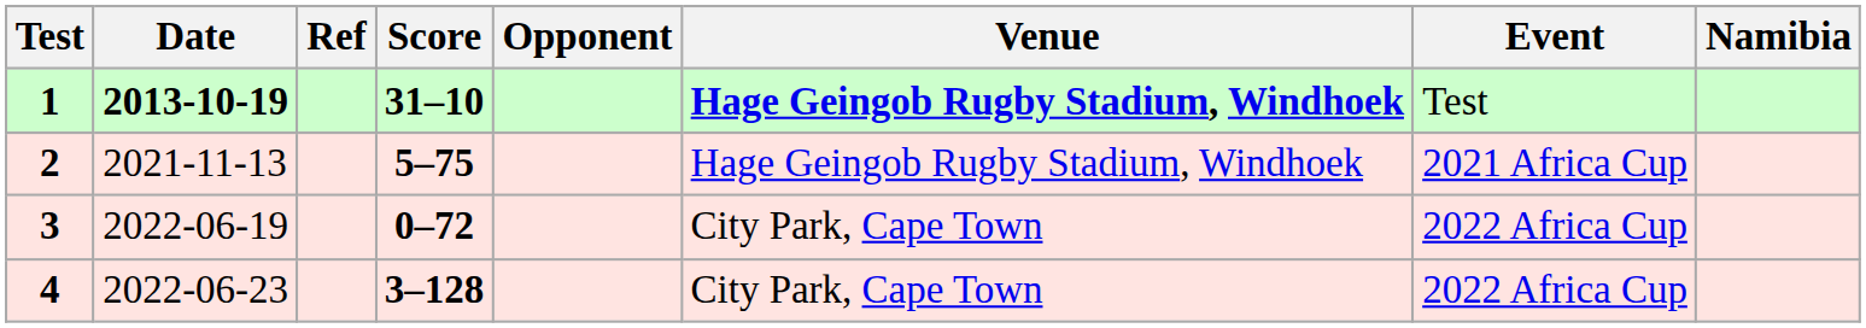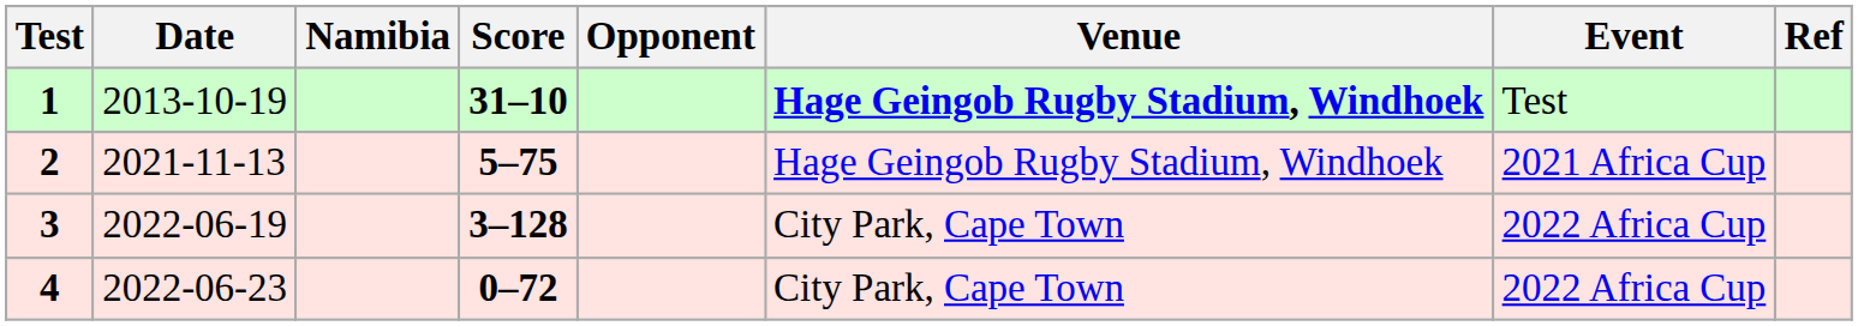columns swapped: Namibia <-> Ref
1 | Date: bold -> normal
3 | Score: 0–72 -> 3–128
4 | Score: 3–128 -> 0–72
